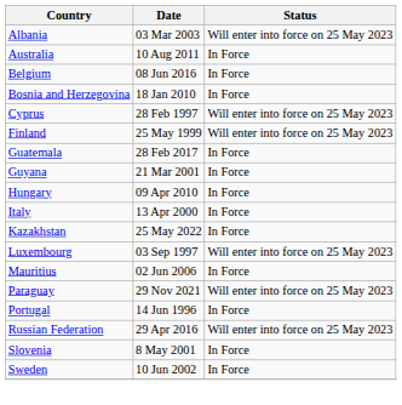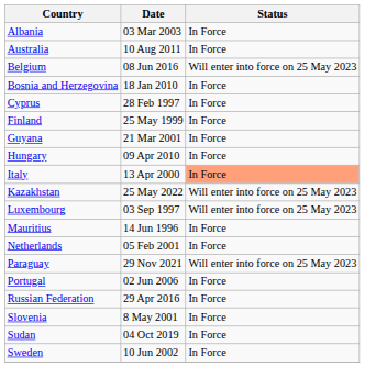Albania | Status: Will enter into force on 25 May 2023 -> In Force
Belgium | Status: In Force -> Will enter into force on 25 May 2023
Cyprus | Status: Will enter into force on 25 May 2023 -> In Force
Finland | Status: Will enter into force on 25 May 2023 -> In Force
- row: Guatemala | 28 Feb 2017 | In Force
Italy | Status: no background -> lightsalmon background
Kazakhstan | Status: In Force -> Will enter into force on 25 May 2023
Mauritius | Date: 02 Jun 2006 -> 14 Jun 1996
+ row: Netherlands | 05 Feb 2001 | In Force
Portugal | Date: 14 Jun 1996 -> 02 Jun 2006
Russian Federation | Status: Will enter into force on 25 May 2023 -> In Force
+ row: Sudan | 04 Oct 2019 | In Force
